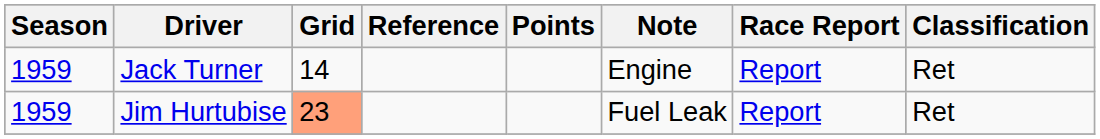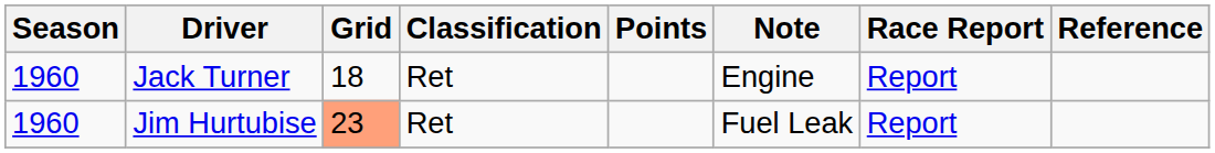columns swapped: Classification <-> Reference
Jack Turner | Season: 1959 -> 1960
Jack Turner | Grid: 14 -> 18
Jim Hurtubise | Season: 1959 -> 1960
